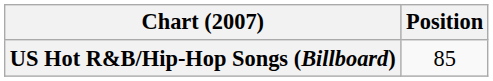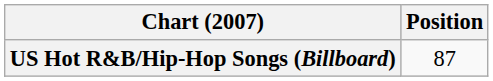US Hot R&B/Hip-Hop Songs (Billboard) | Position: 85 -> 87
